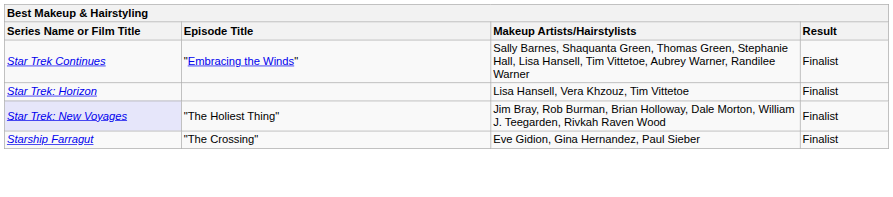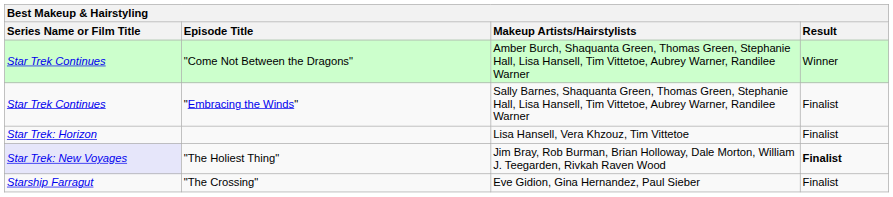+ row: Star Trek Continues | "Come Not Between the Dragons" | Amber Burch, Shaquanta Green, Thomas Green, Stephanie Hall, Lisa Hansell, Tim Vittetoe, Aubrey Warner, Randilee Warner | Winner
"The Holiest Thing" | Result: normal -> bold
